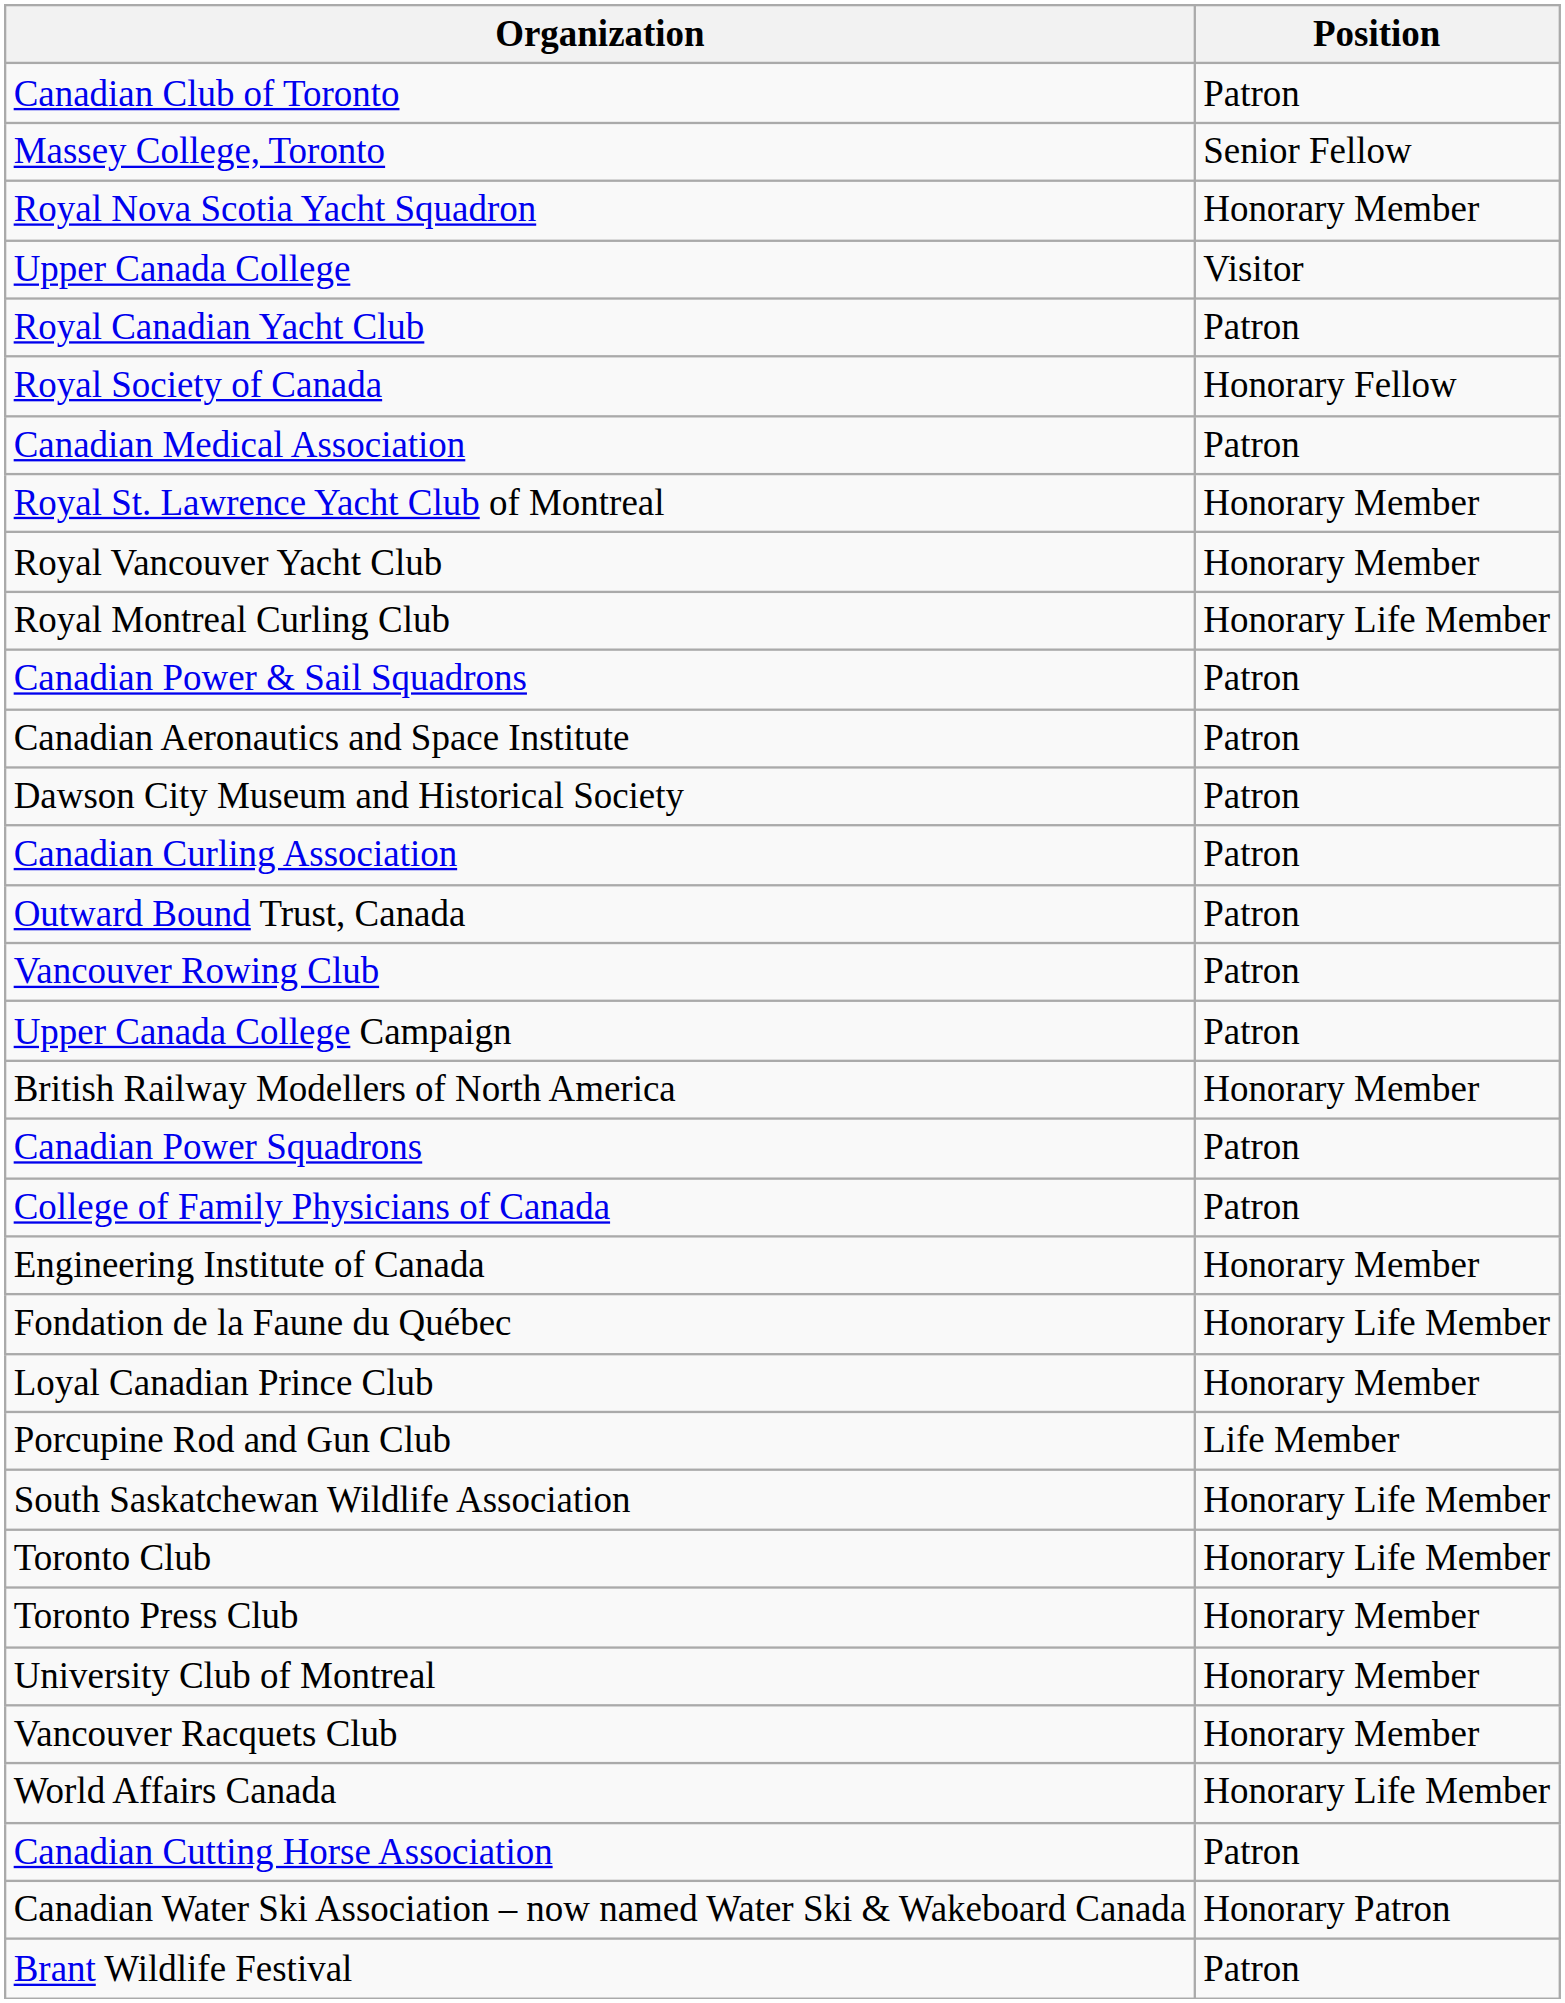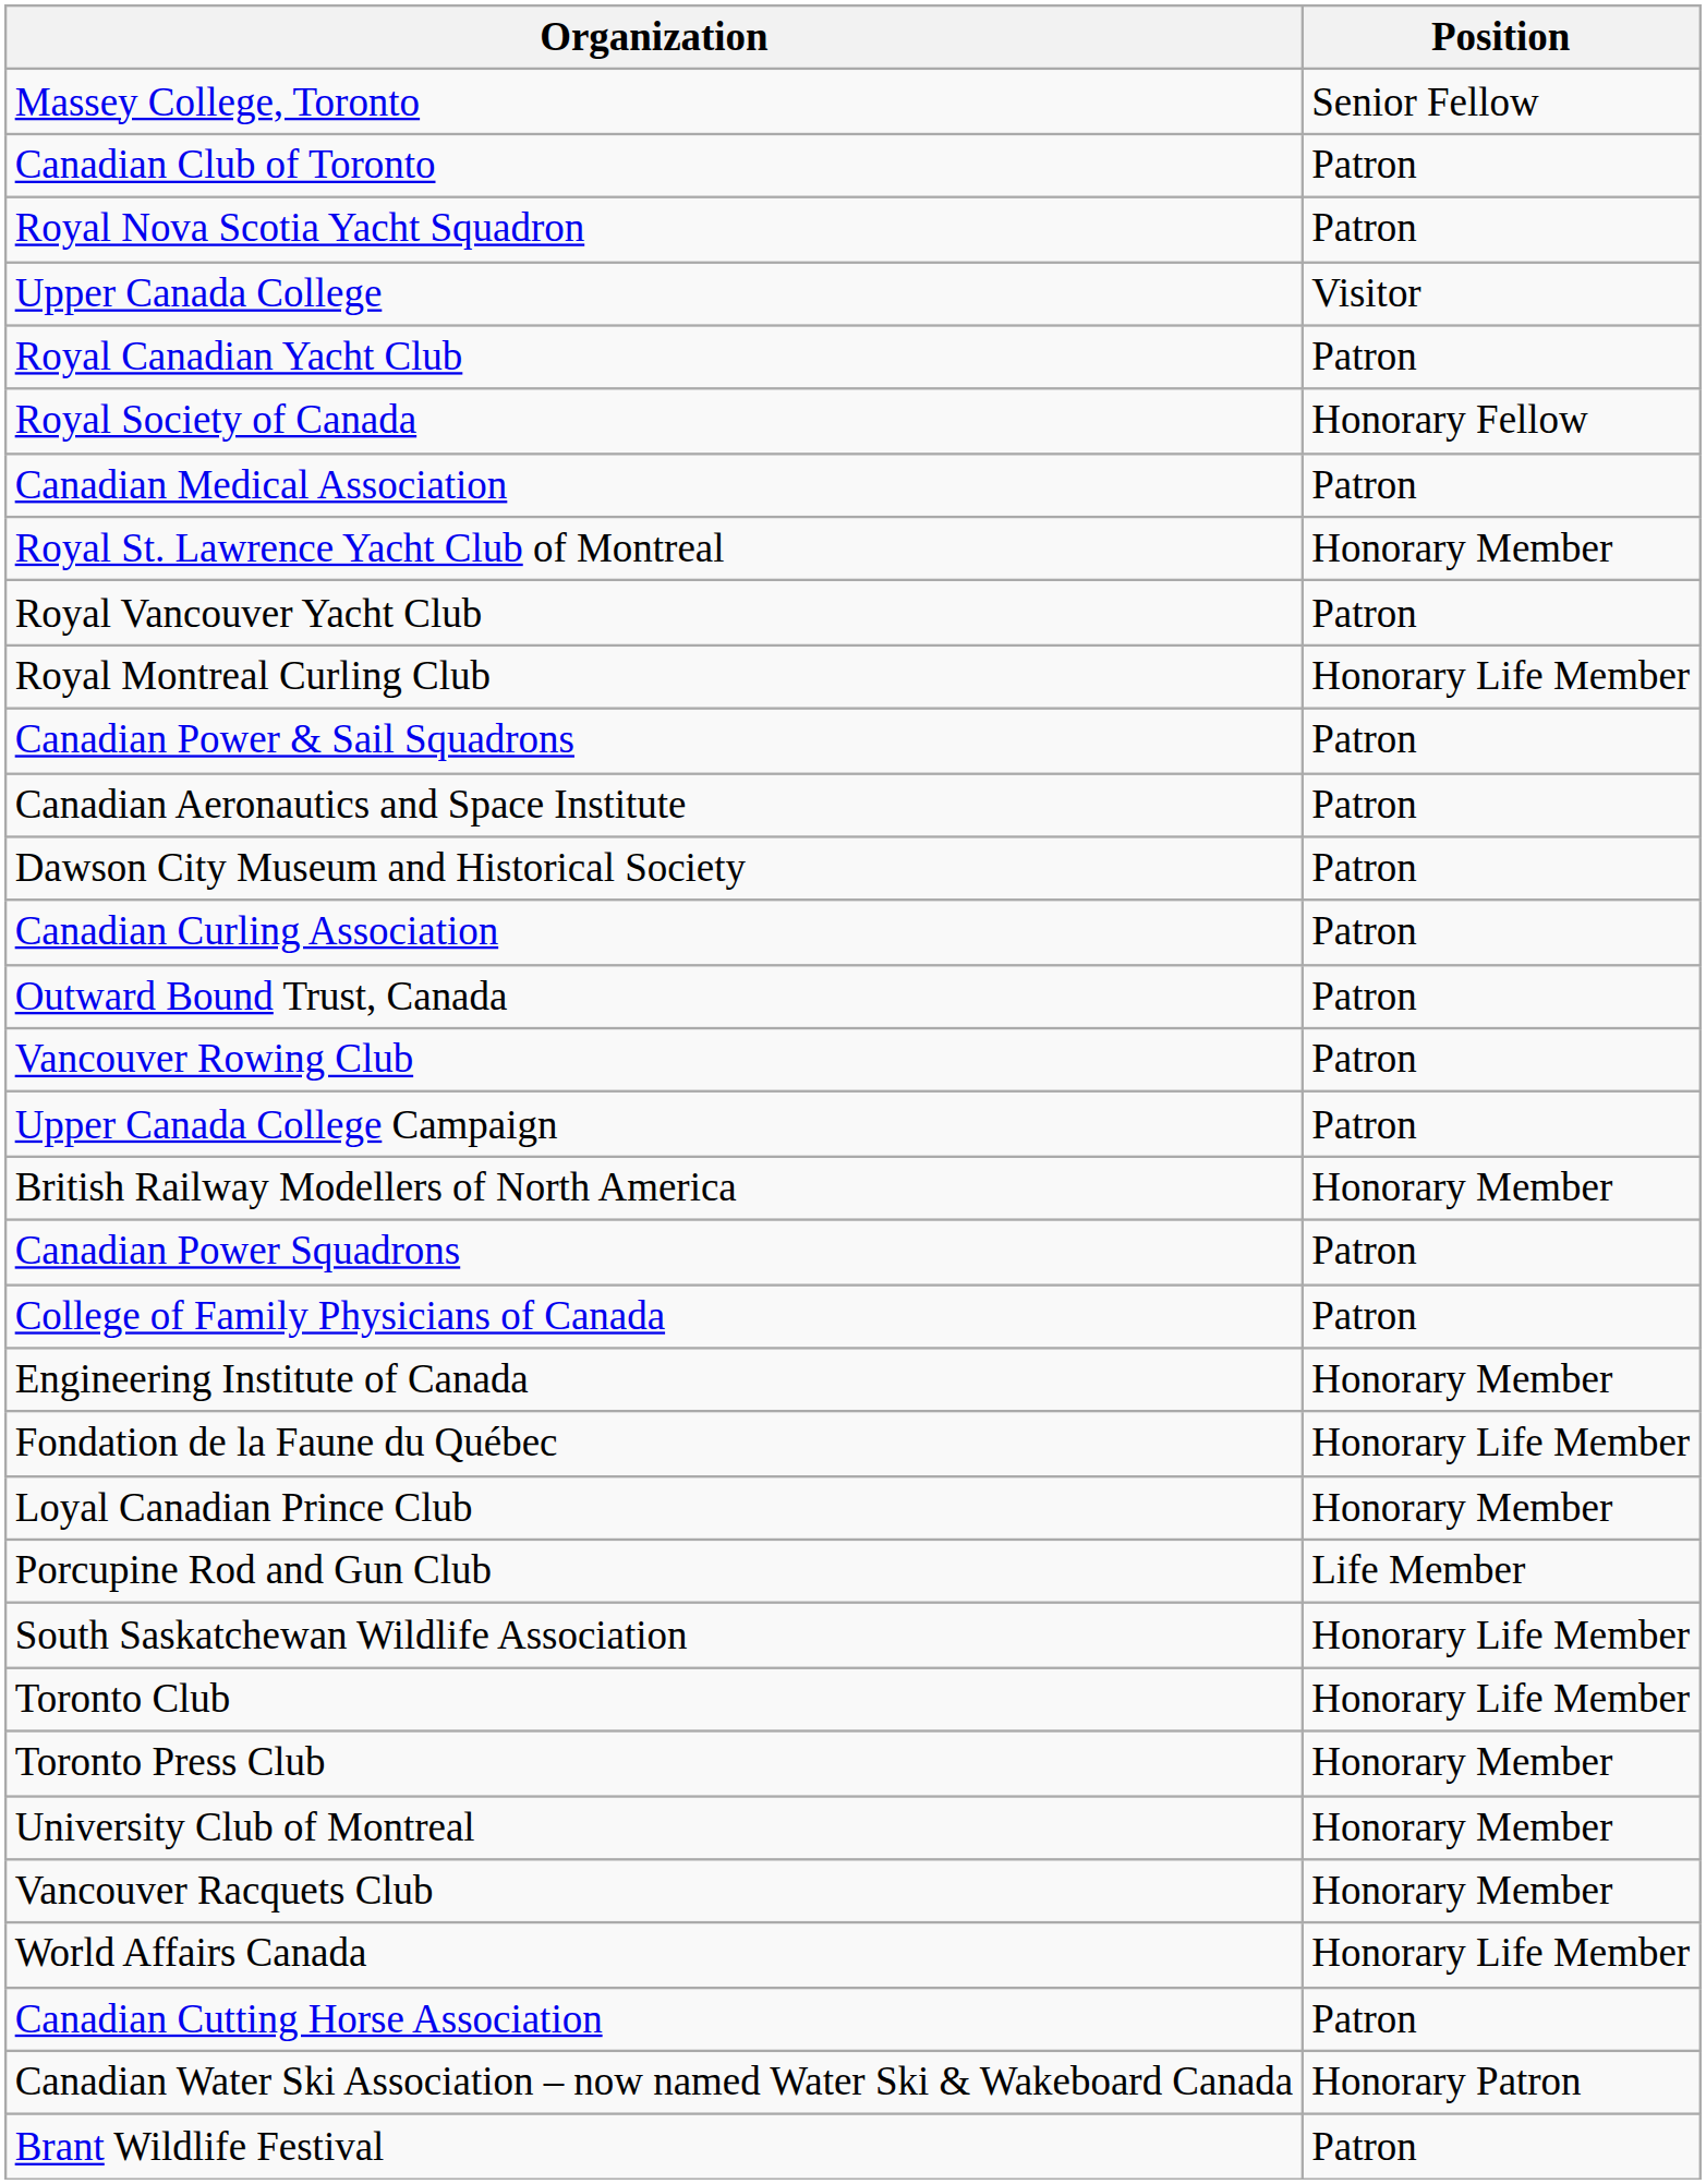rows swapped: Canadian Club of Toronto <-> Massey College, Toronto
Royal Nova Scotia Yacht Squadron | Position: Honorary Member -> Patron
Royal Vancouver Yacht Club | Position: Honorary Member -> Patron
